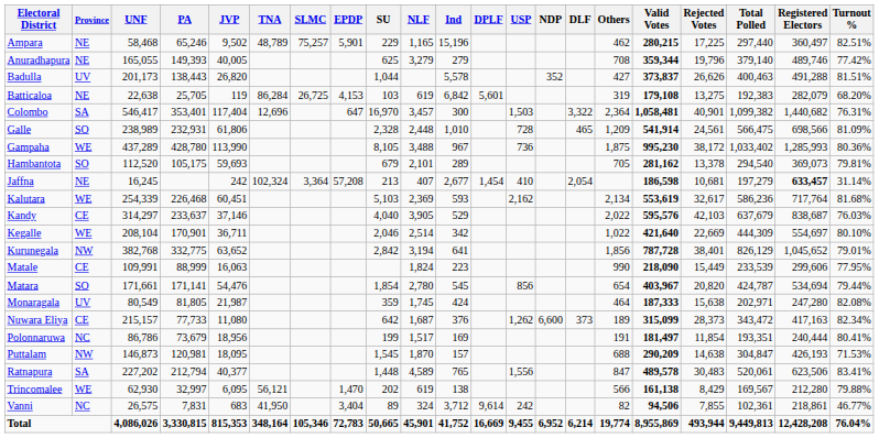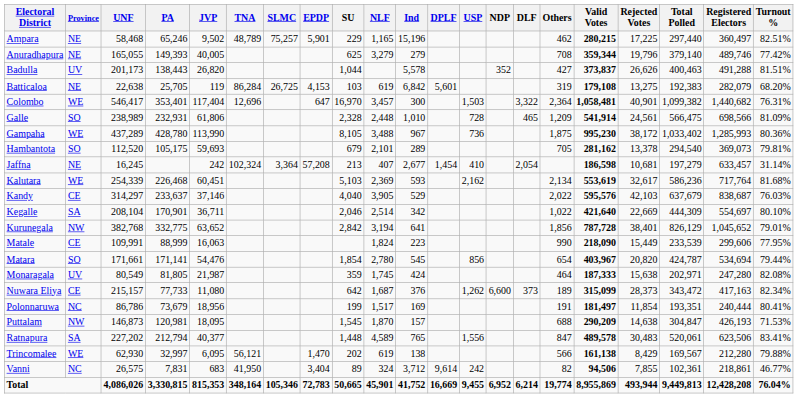Colombo | Province: SA -> WE
Jaffna | Registered Electors: bold -> normal
Kegalle | Province: WE -> SA
